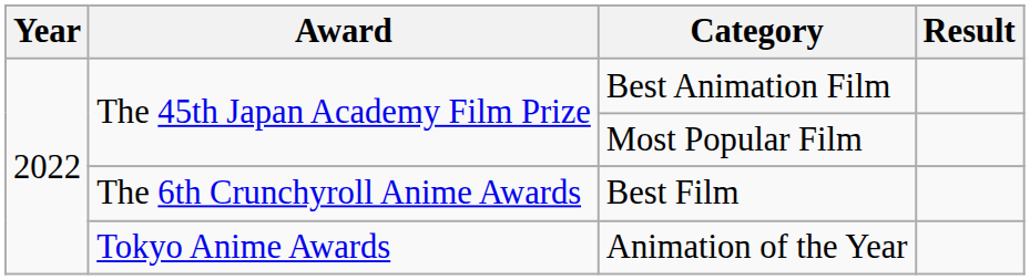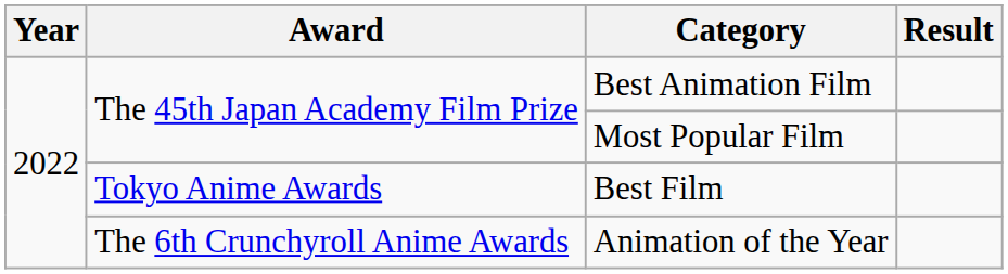Best Film | Award: The 6th Crunchyroll Anime Awards -> Tokyo Anime Awards
Animation of the Year | Award: Tokyo Anime Awards -> The 6th Crunchyroll Anime Awards
